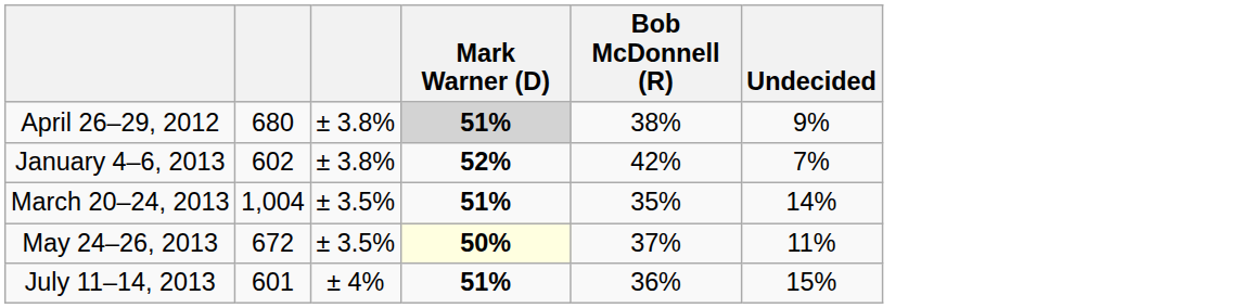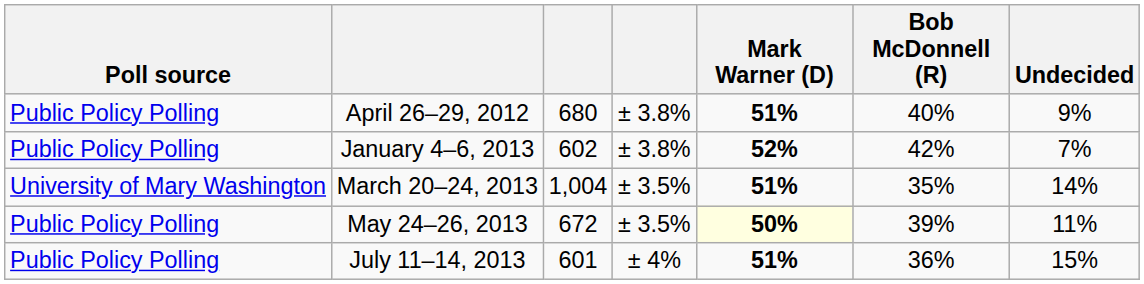+ column: Poll source | Public Policy Polling | Public Policy Polling | University of Mary Washington | Public Policy Polling | Public Policy Polling
April 26–29, 2012 | Mark Warner (D): lightgrey background -> no background
April 26–29, 2012 | Bob McDonnell (R): 38% -> 40%
May 24–26, 2013 | Bob McDonnell (R): 37% -> 39%
